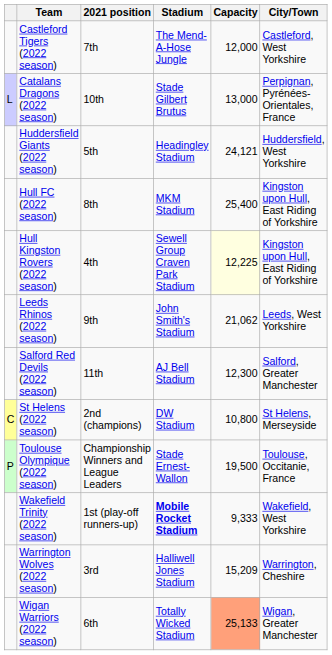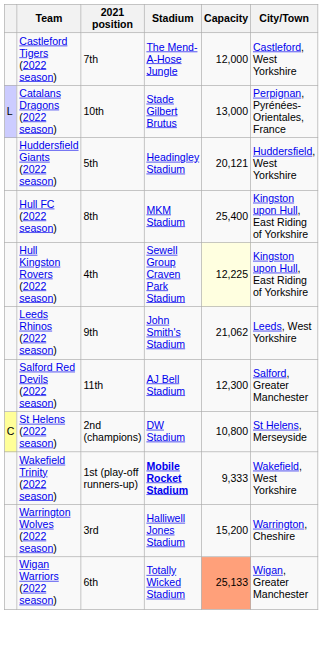Huddersfield Giants (2022 season) | Capacity: 24,121 -> 20,121
- row: P | Toulouse Olympique (2022 season) | Championship Winners and League Leaders | Stade Ernest-Wallon | 19,500 | Toulouse, Occitanie, France
Warrington Wolves (2022 season) | Capacity: 15,209 -> 15,200
